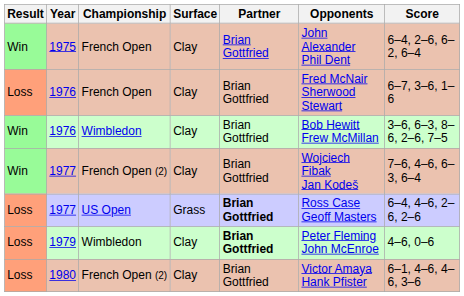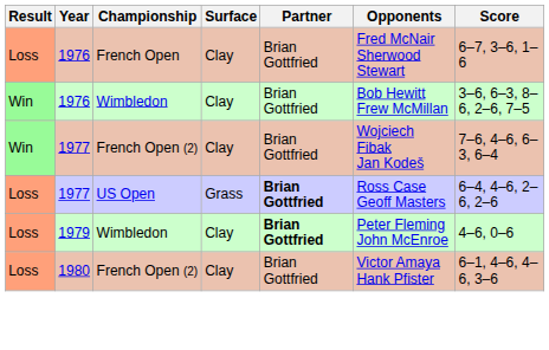- row: Win | 1975 | French Open | Clay | Brian Gottfried | John Alexander Phil Dent | 6–4, 2–6, 6–2, 6–4
